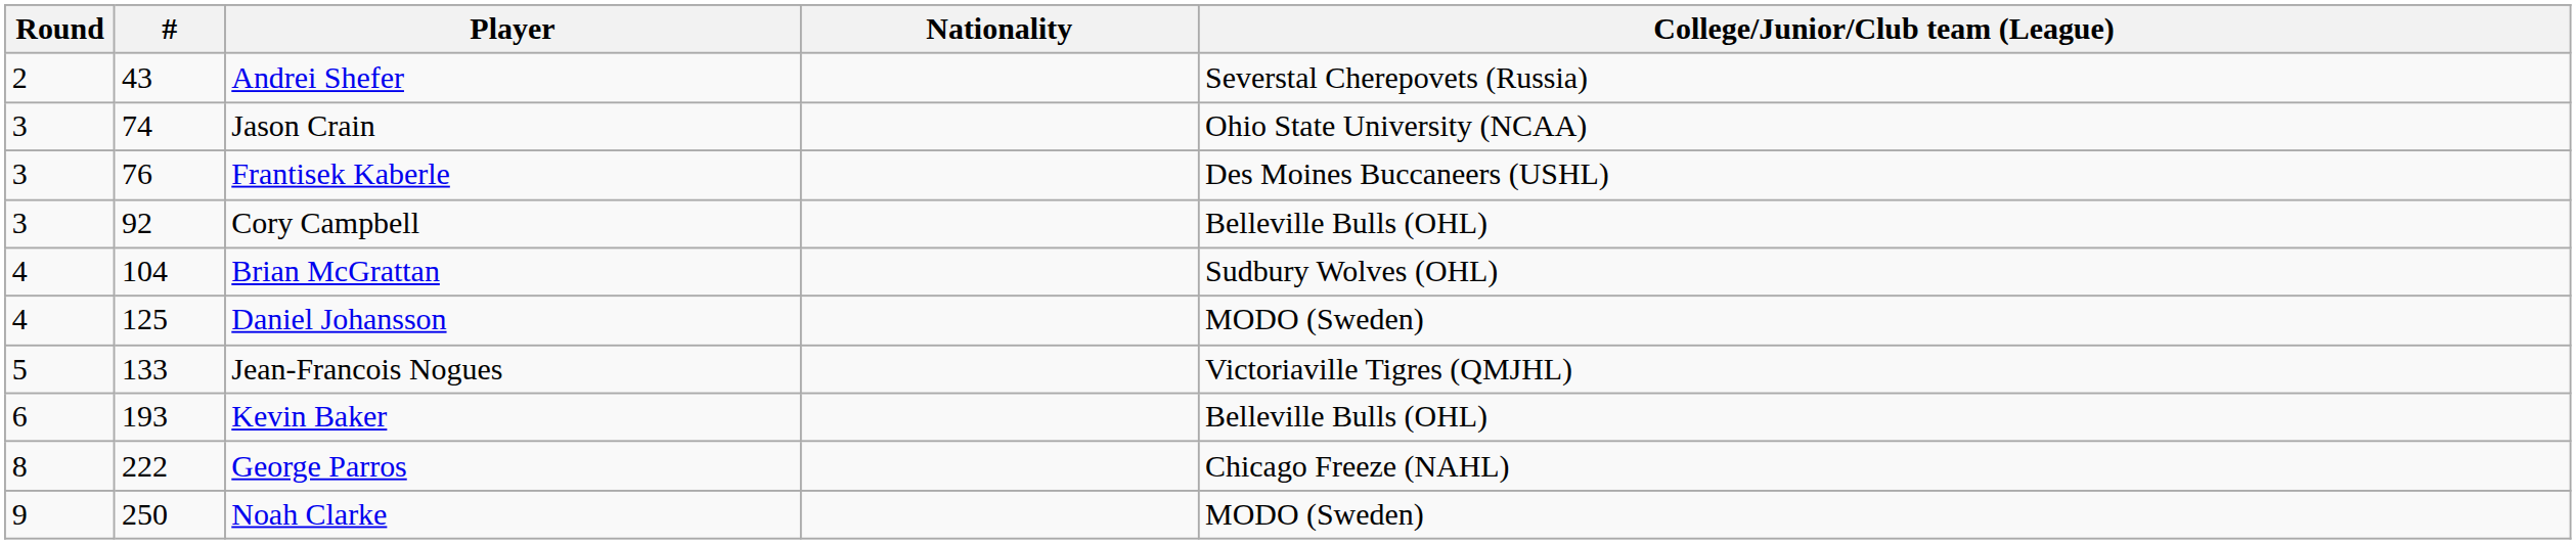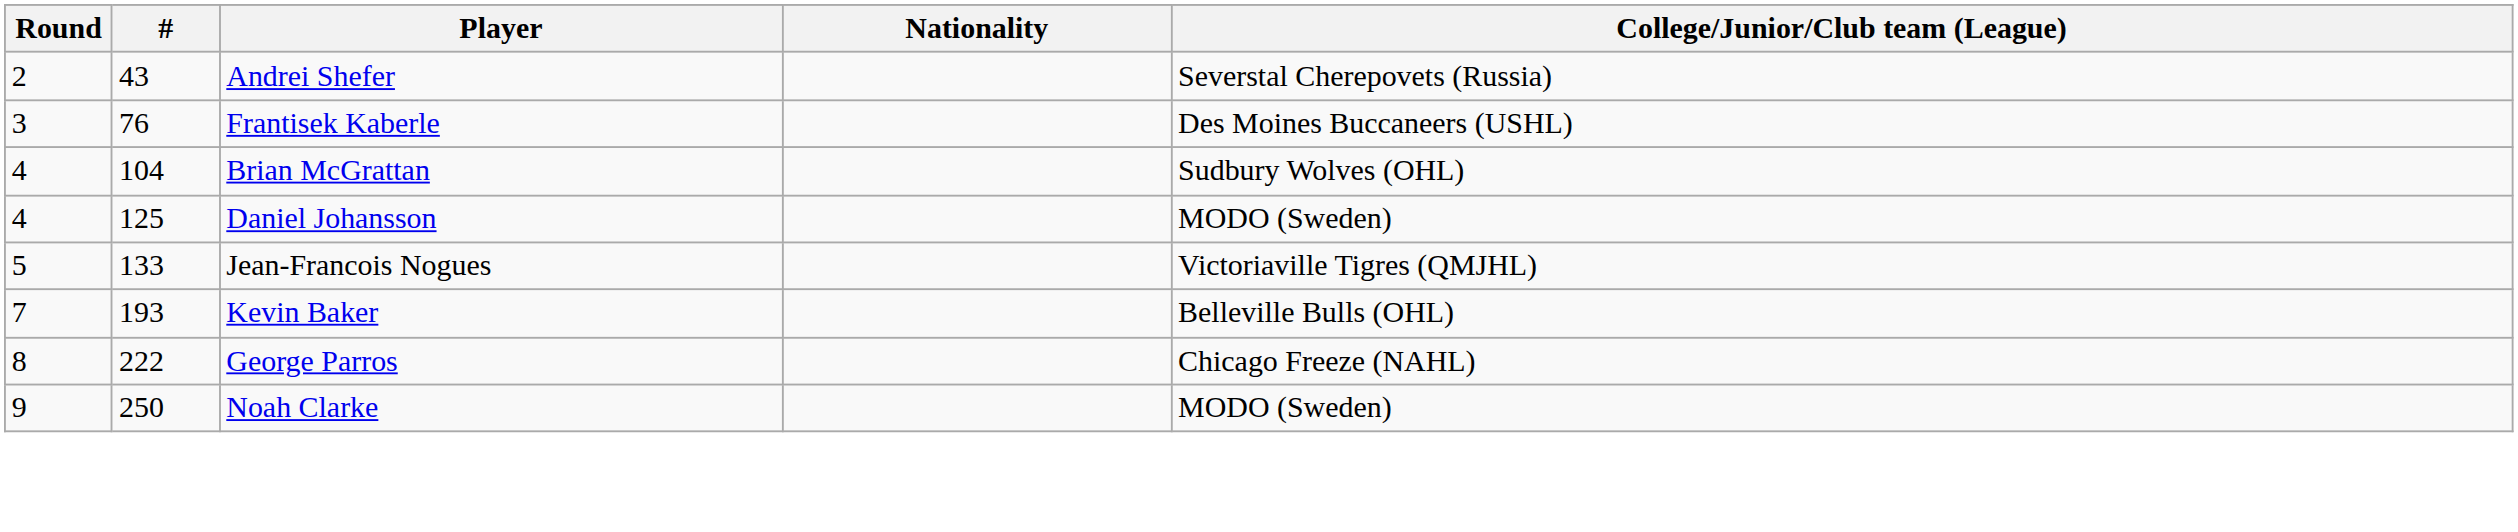- row: 3 | 74 | Jason Crain | Ohio State University (NCAA)
- row: 3 | 92 | Cory Campbell | Belleville Bulls (OHL)
Kevin Baker | Round: 6 -> 7
